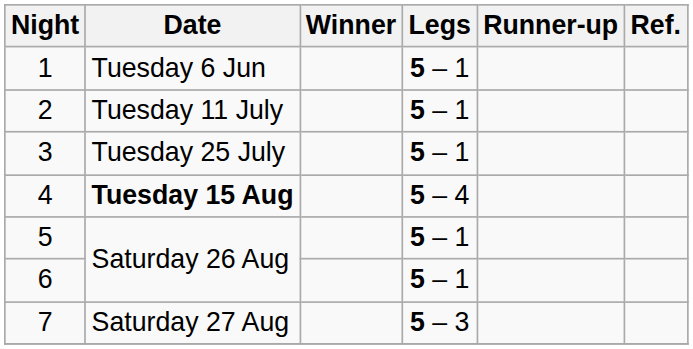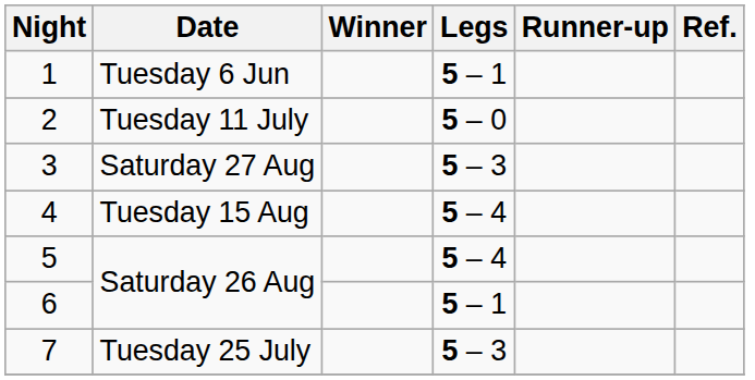2 | Legs: 5 – 1 -> 5 – 0
3 | Date: Tuesday 25 July -> Saturday 27 Aug
3 | Legs: 5 – 1 -> 5 – 3
4 | Date: bold -> normal
5 | Legs: 5 – 1 -> 5 – 4
7 | Date: Saturday 27 Aug -> Tuesday 25 July
